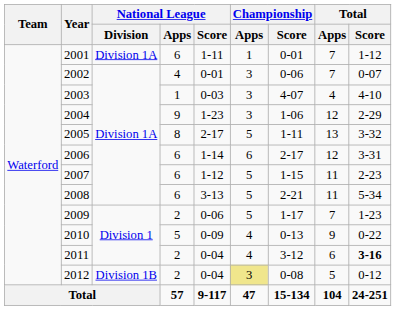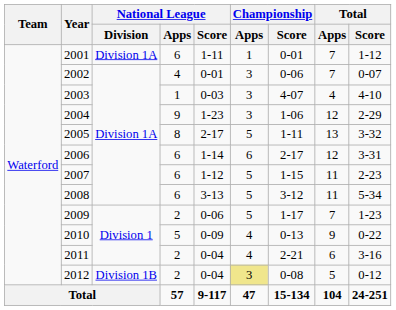2008 | Championship / Score: 2-21 -> 3-12
2011 | Championship / Score: 3-12 -> 2-21
2011 | Total / Score: bold -> normal
